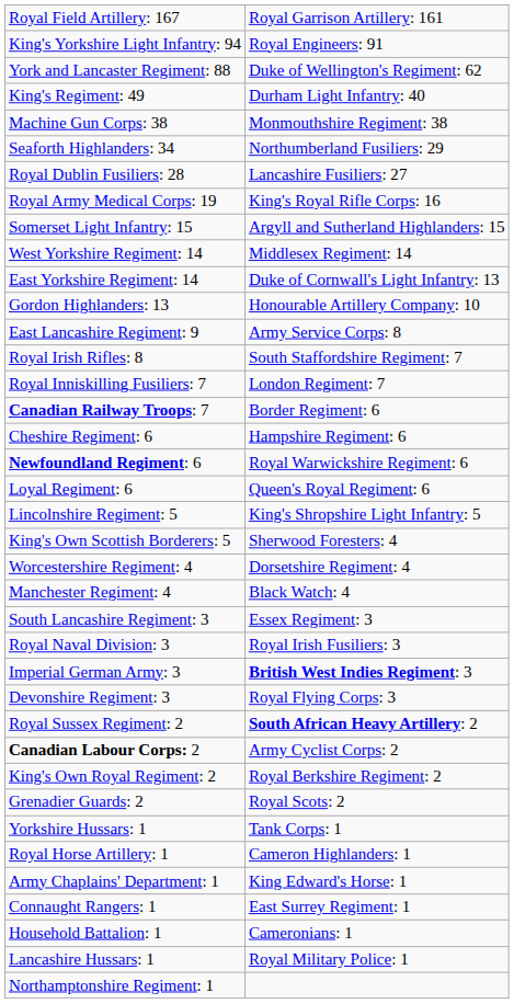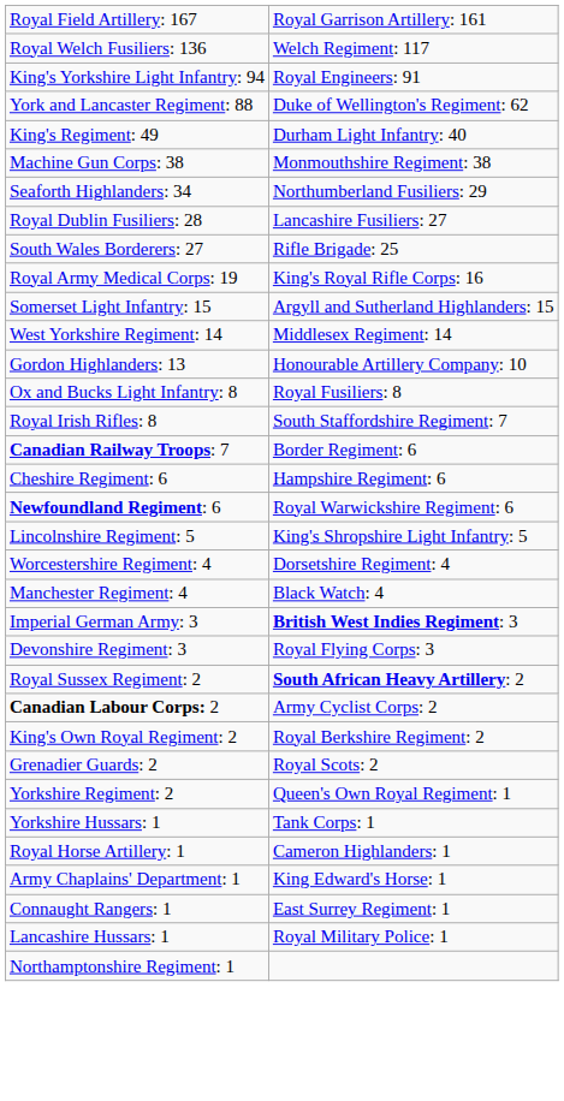+ row: Royal Welch Fusiliers: 136 | Welch Regiment: 117
+ row: South Wales Borderers: 27 | Rifle Brigade: 25
- row: East Yorkshire Regiment: 14 | Duke of Cornwall's Light Infantry: 13
- row: East Lancashire Regiment: 9 | Army Service Corps: 8
+ row: Ox and Bucks Light Infantry: 8 | Royal Fusiliers: 8
- row: Royal Inniskilling Fusiliers: 7 | London Regiment: 7
- row: Loyal Regiment: 6 | Queen's Royal Regiment: 6
- row: King's Own Scottish Borderers: 5 | Sherwood Foresters: 4
- row: South Lancashire Regiment: 3 | Essex Regiment: 3
- row: Royal Naval Division: 3 | Royal Irish Fusiliers: 3
+ row: Yorkshire Regiment: 2 | Queen's Own Royal Regiment: 1
- row: Household Battalion: 1 | Cameronians: 1
